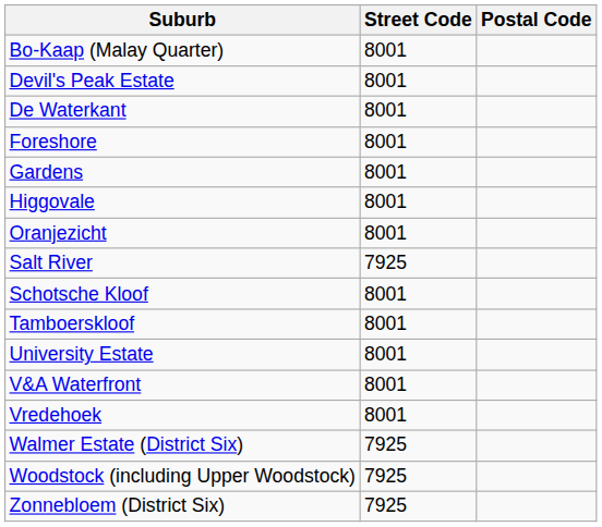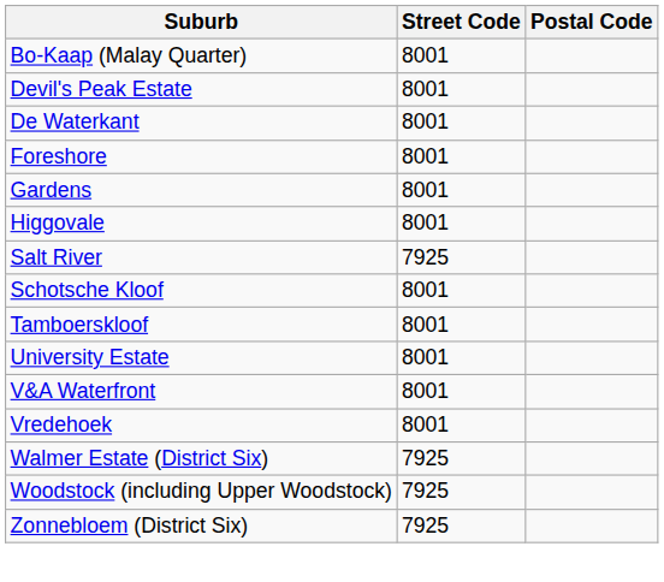- row: Oranjezicht | 8001
